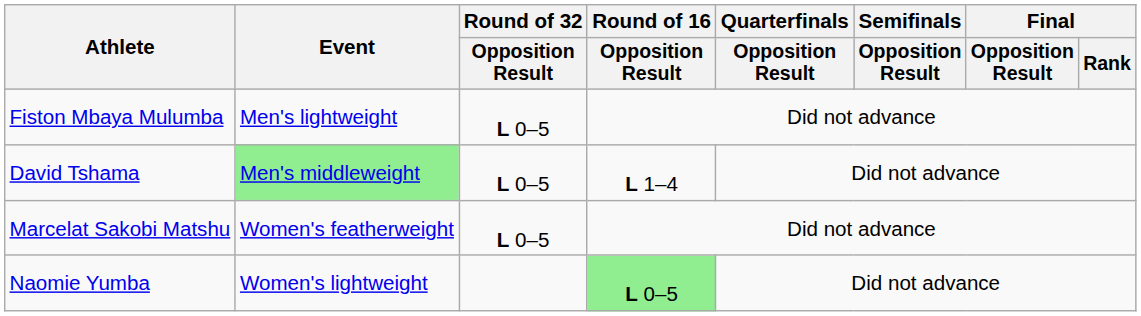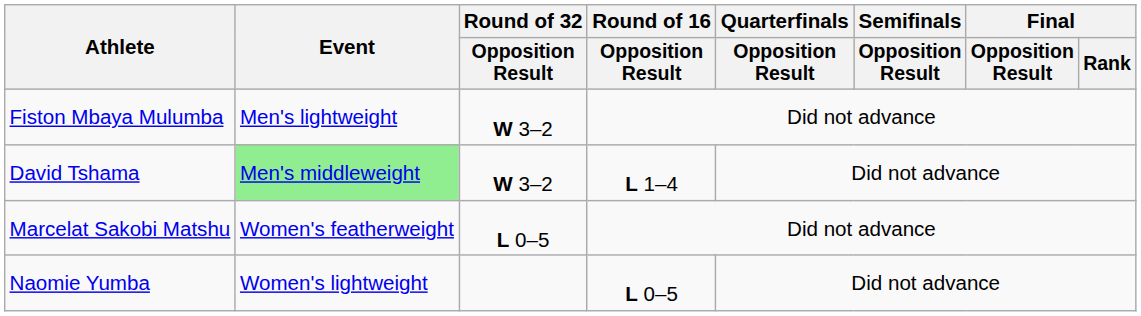Fiston Mbaya Mulumba | Round of 32 / Opposition Result: L 0–5 -> W 3–2
David Tshama | Round of 32 / Opposition Result: L 0–5 -> W 3–2
Naomie Yumba | Round of 16 / Opposition Result: lightgreen background -> no background
